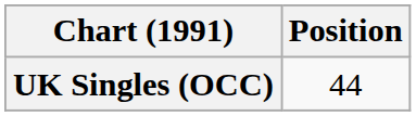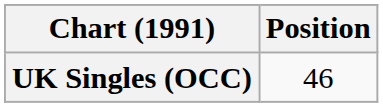UK Singles (OCC) | Position: 44 -> 46
